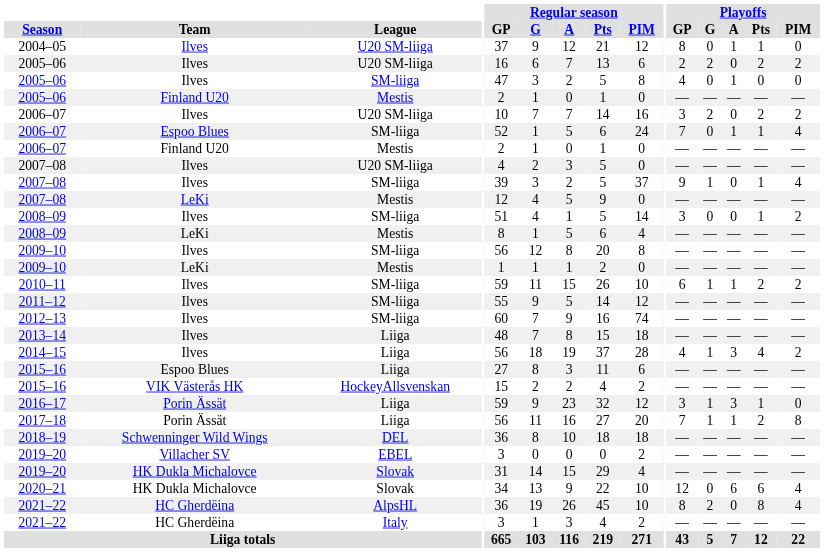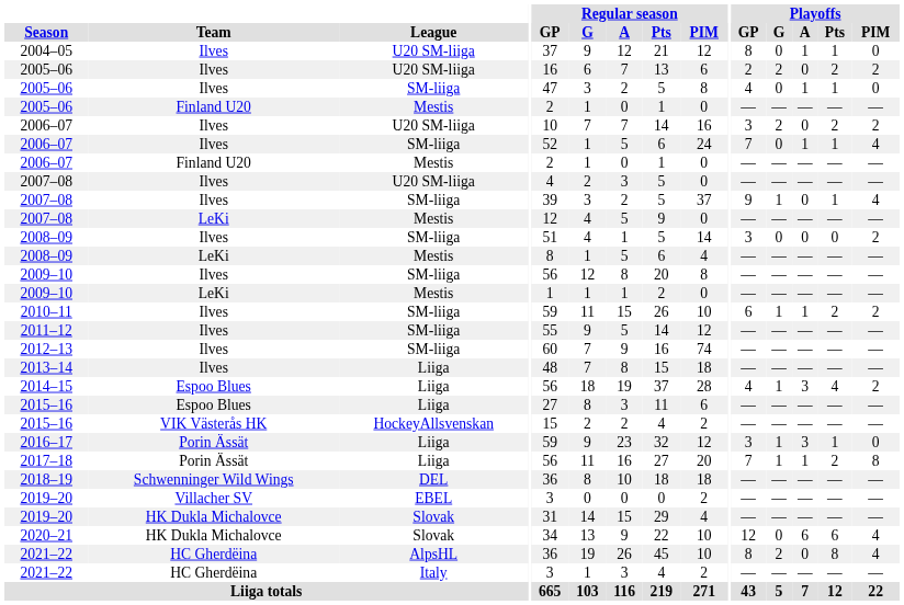2005–06 / SM-liiga | Playoffs / Pts: 0 -> 1
2006–07 / SM-liiga | Team: Espoo Blues -> Ilves
2008–09 / SM-liiga | Playoffs / Pts: 1 -> 0
2014–15 | Team: Ilves -> Espoo Blues
